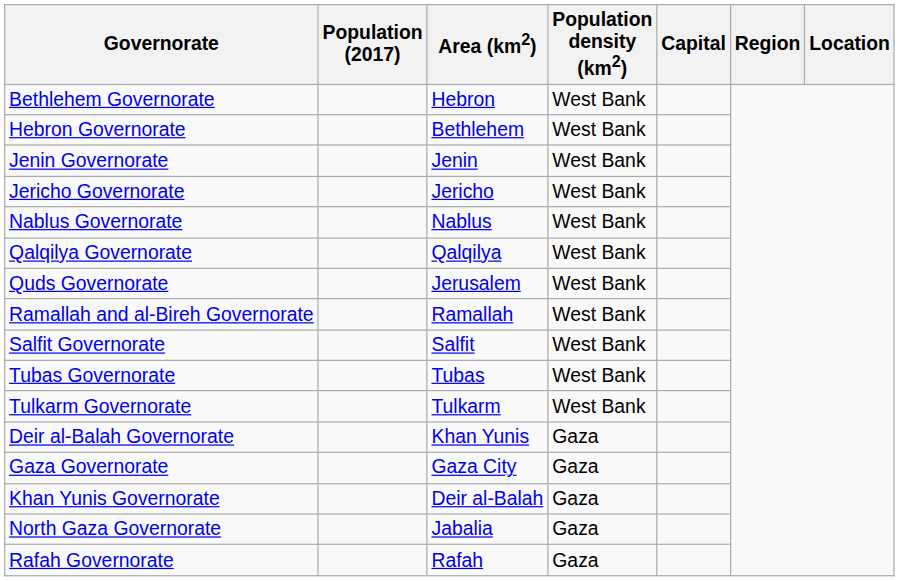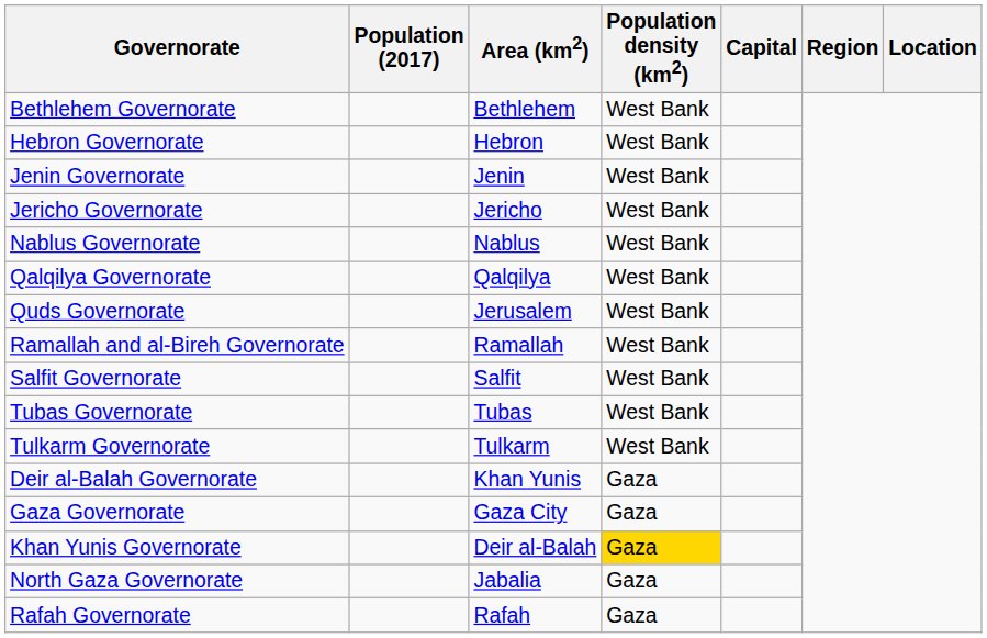Bethlehem Governorate | Area (km2): Hebron -> Bethlehem
Hebron Governorate | Area (km2): Bethlehem -> Hebron
Khan Yunis Governorate | Population density (km2): no background -> gold background
